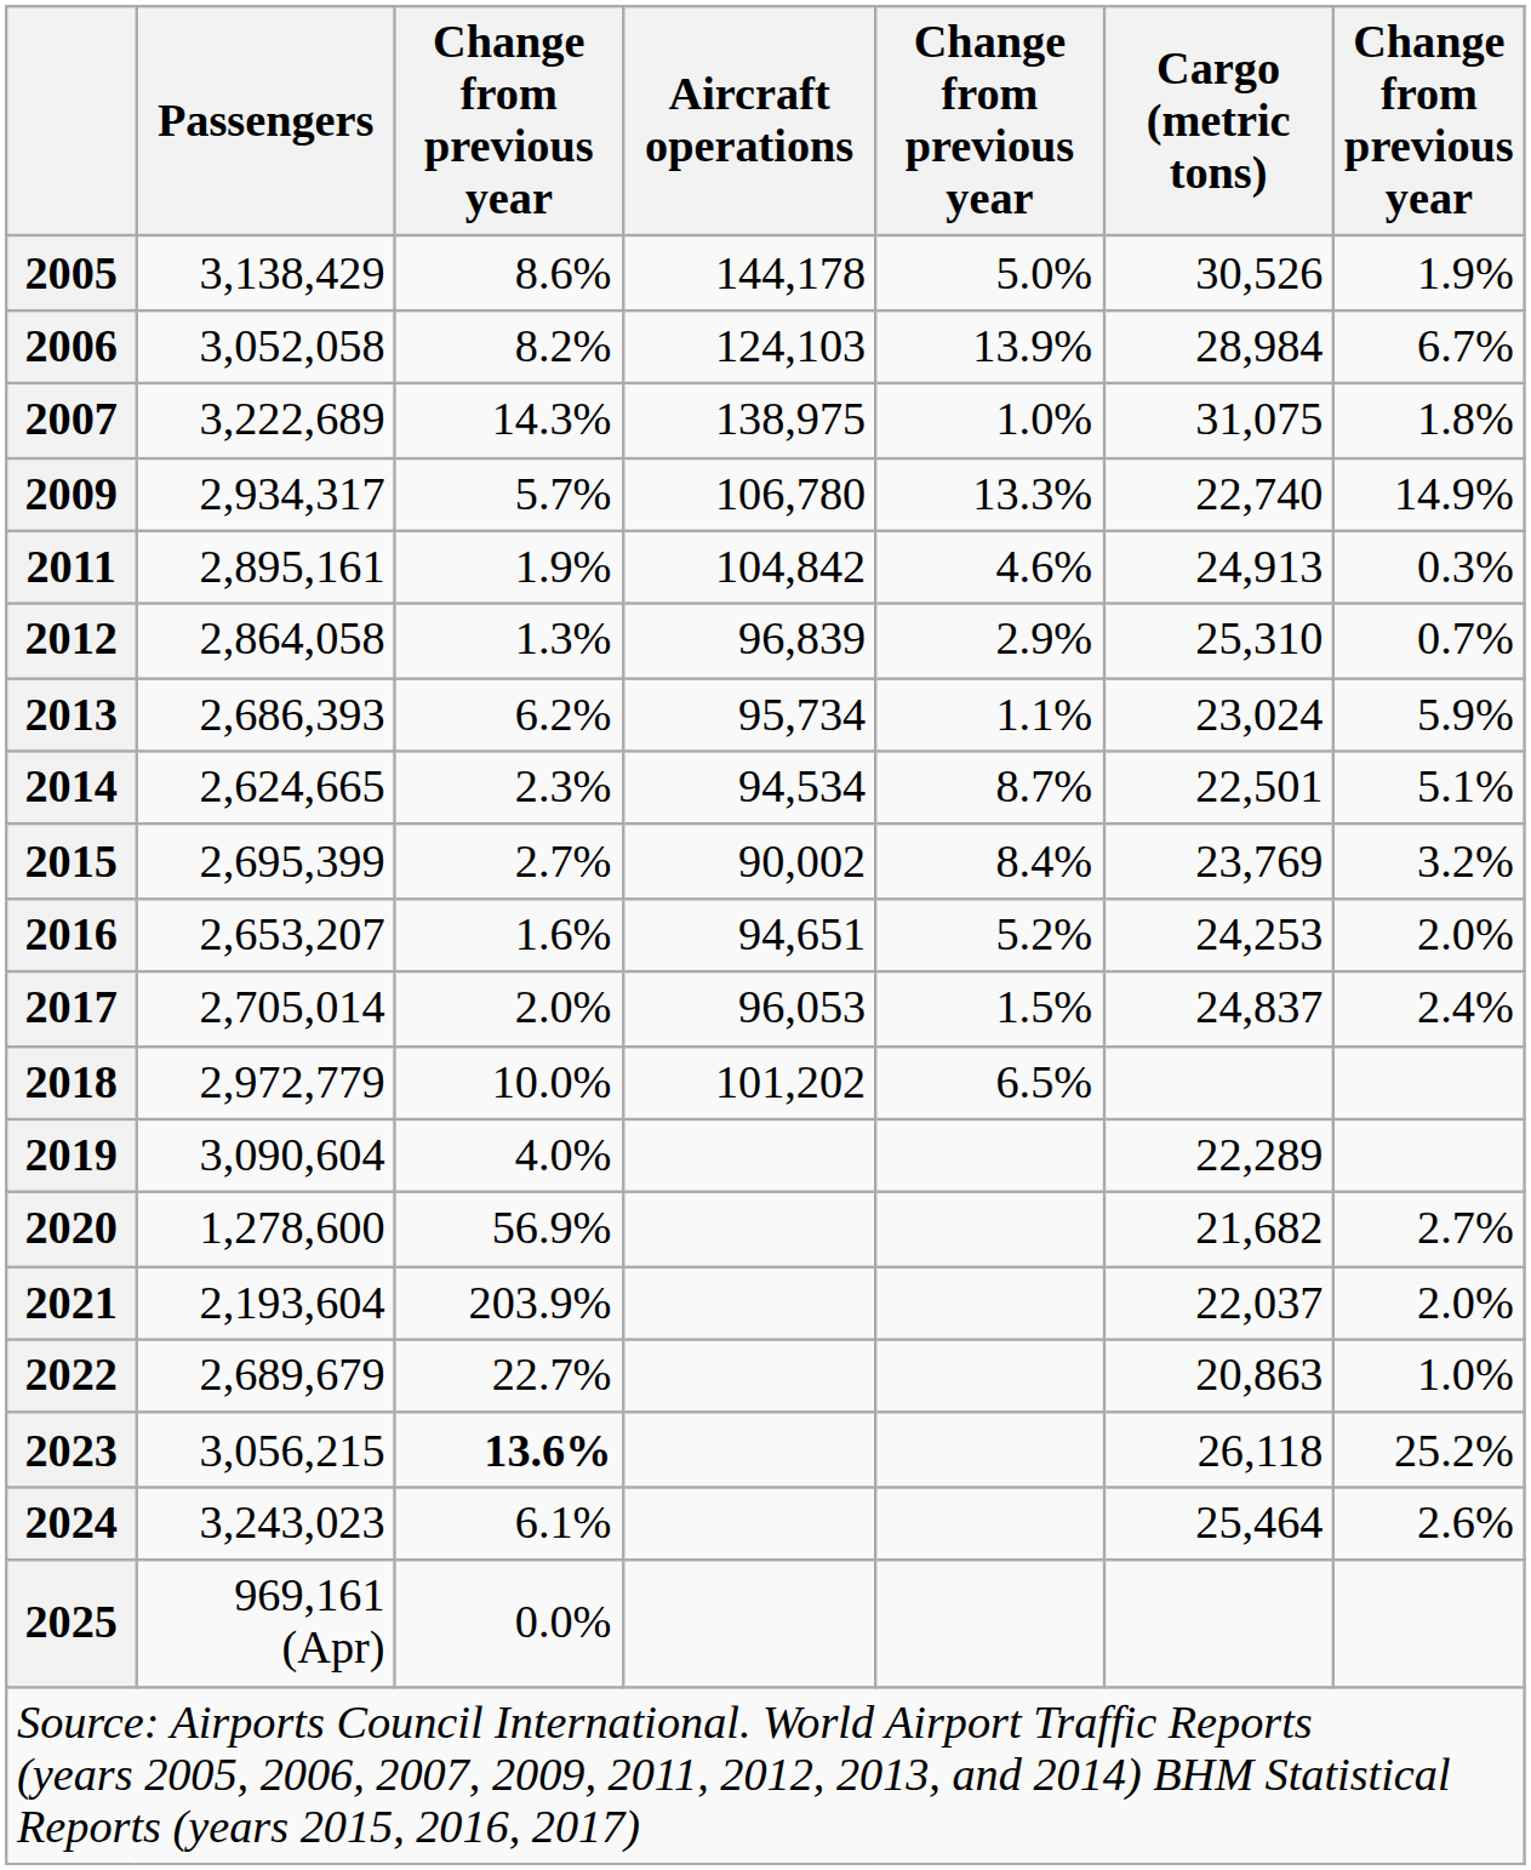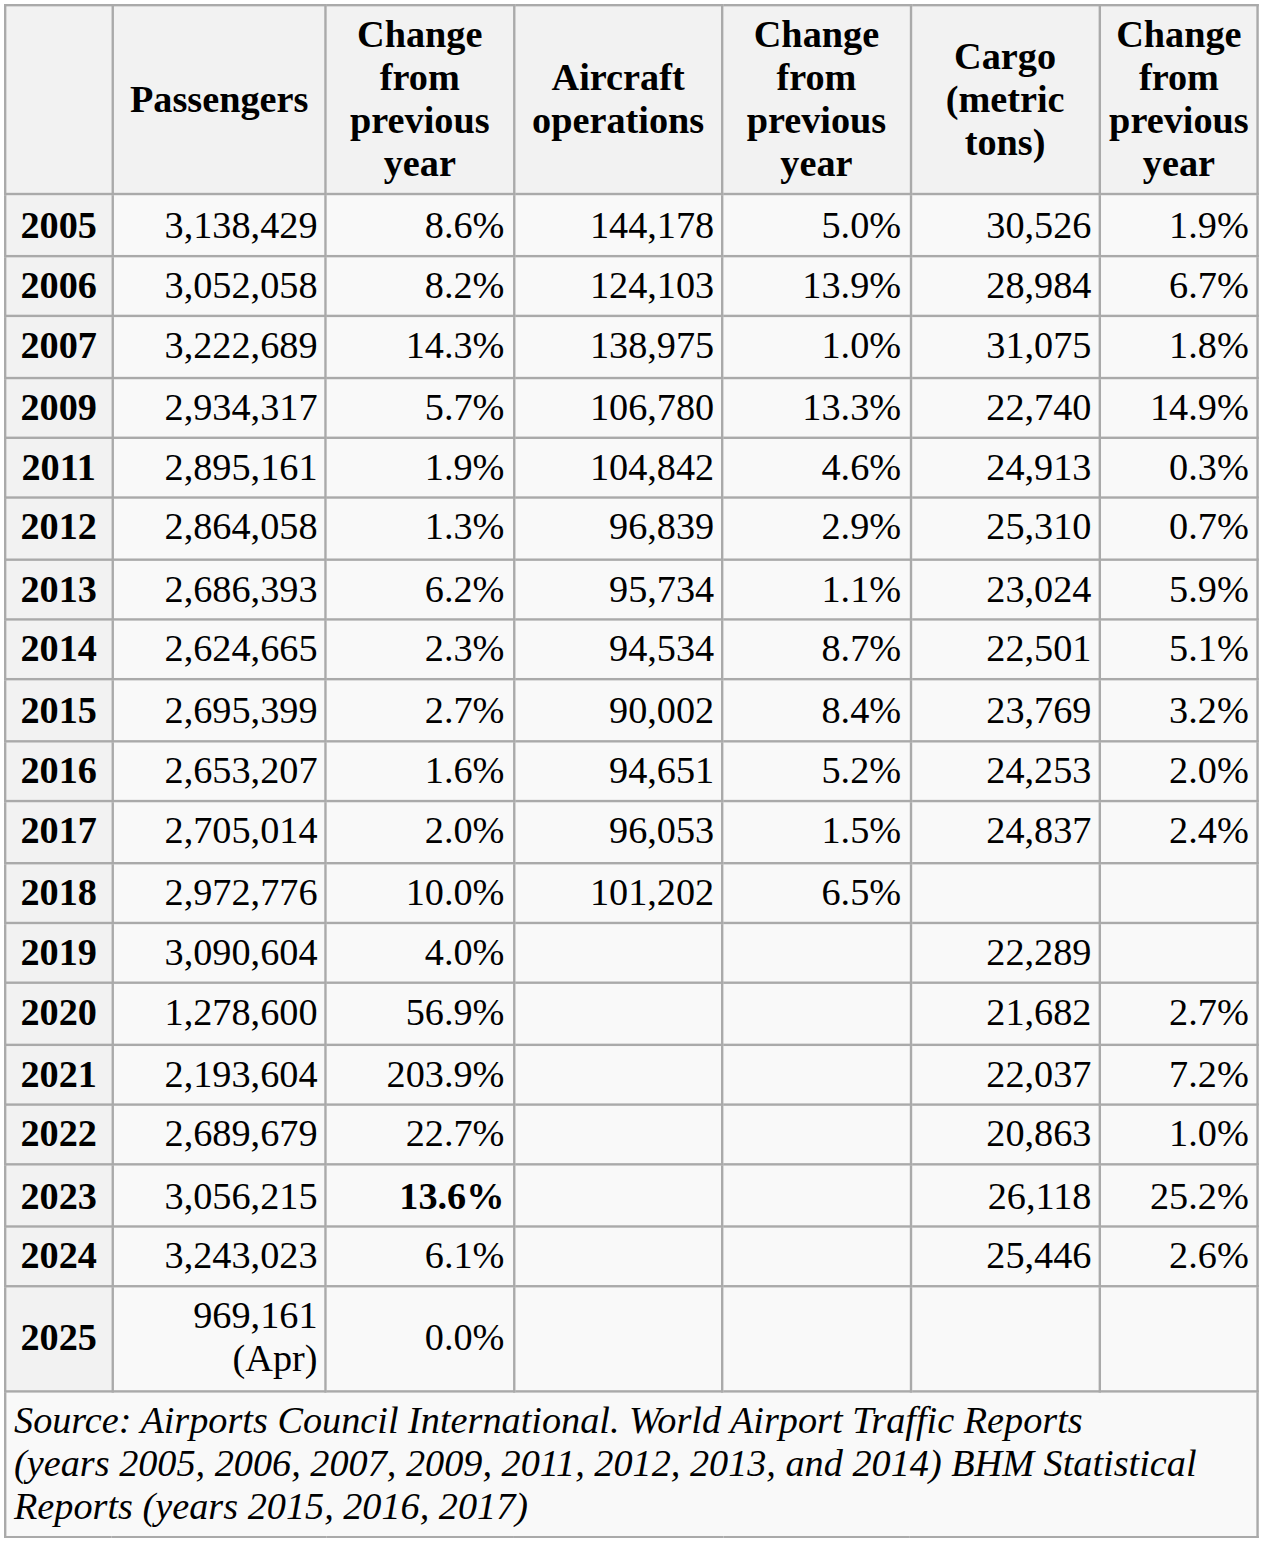2018 | Passengers: 2,972,779 -> 2,972,776
2021 | column 7: 2.0% -> 7.2%
2024 | Cargo (metric tons): 25,464 -> 25,446
